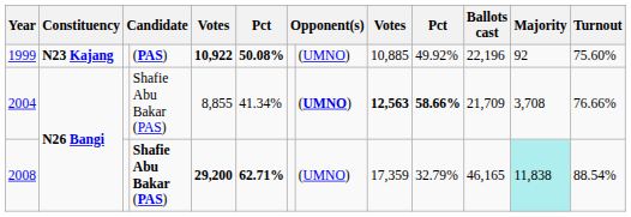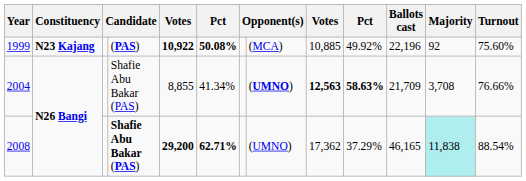1999 | column 8: (UMNO) -> (MCA)
2004 | column 10: 58.66% -> 58.63%
2008 | column 9: 17,359 -> 17,362
2008 | column 10: 32.79% -> 37.29%
